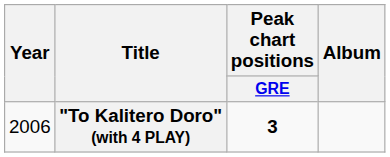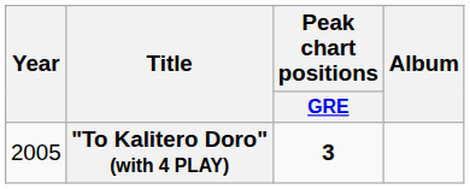"To Kalitero Doro" (with 4 PLAY) | Year: 2006 -> 2005
